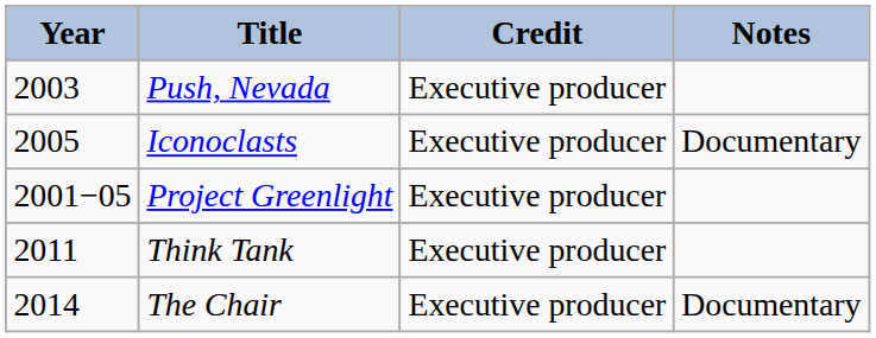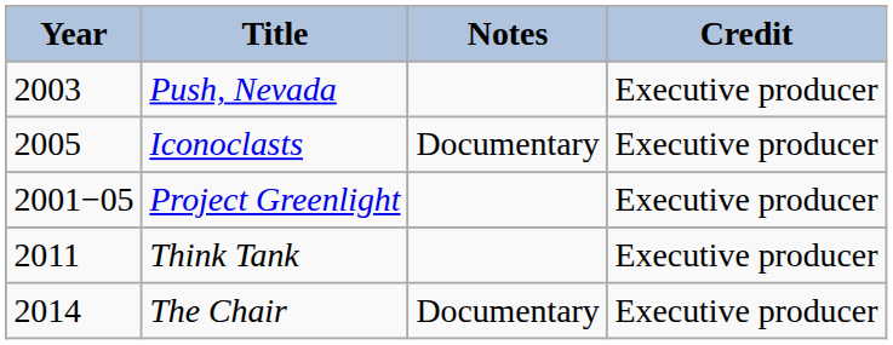columns swapped: Credit <-> Notes
